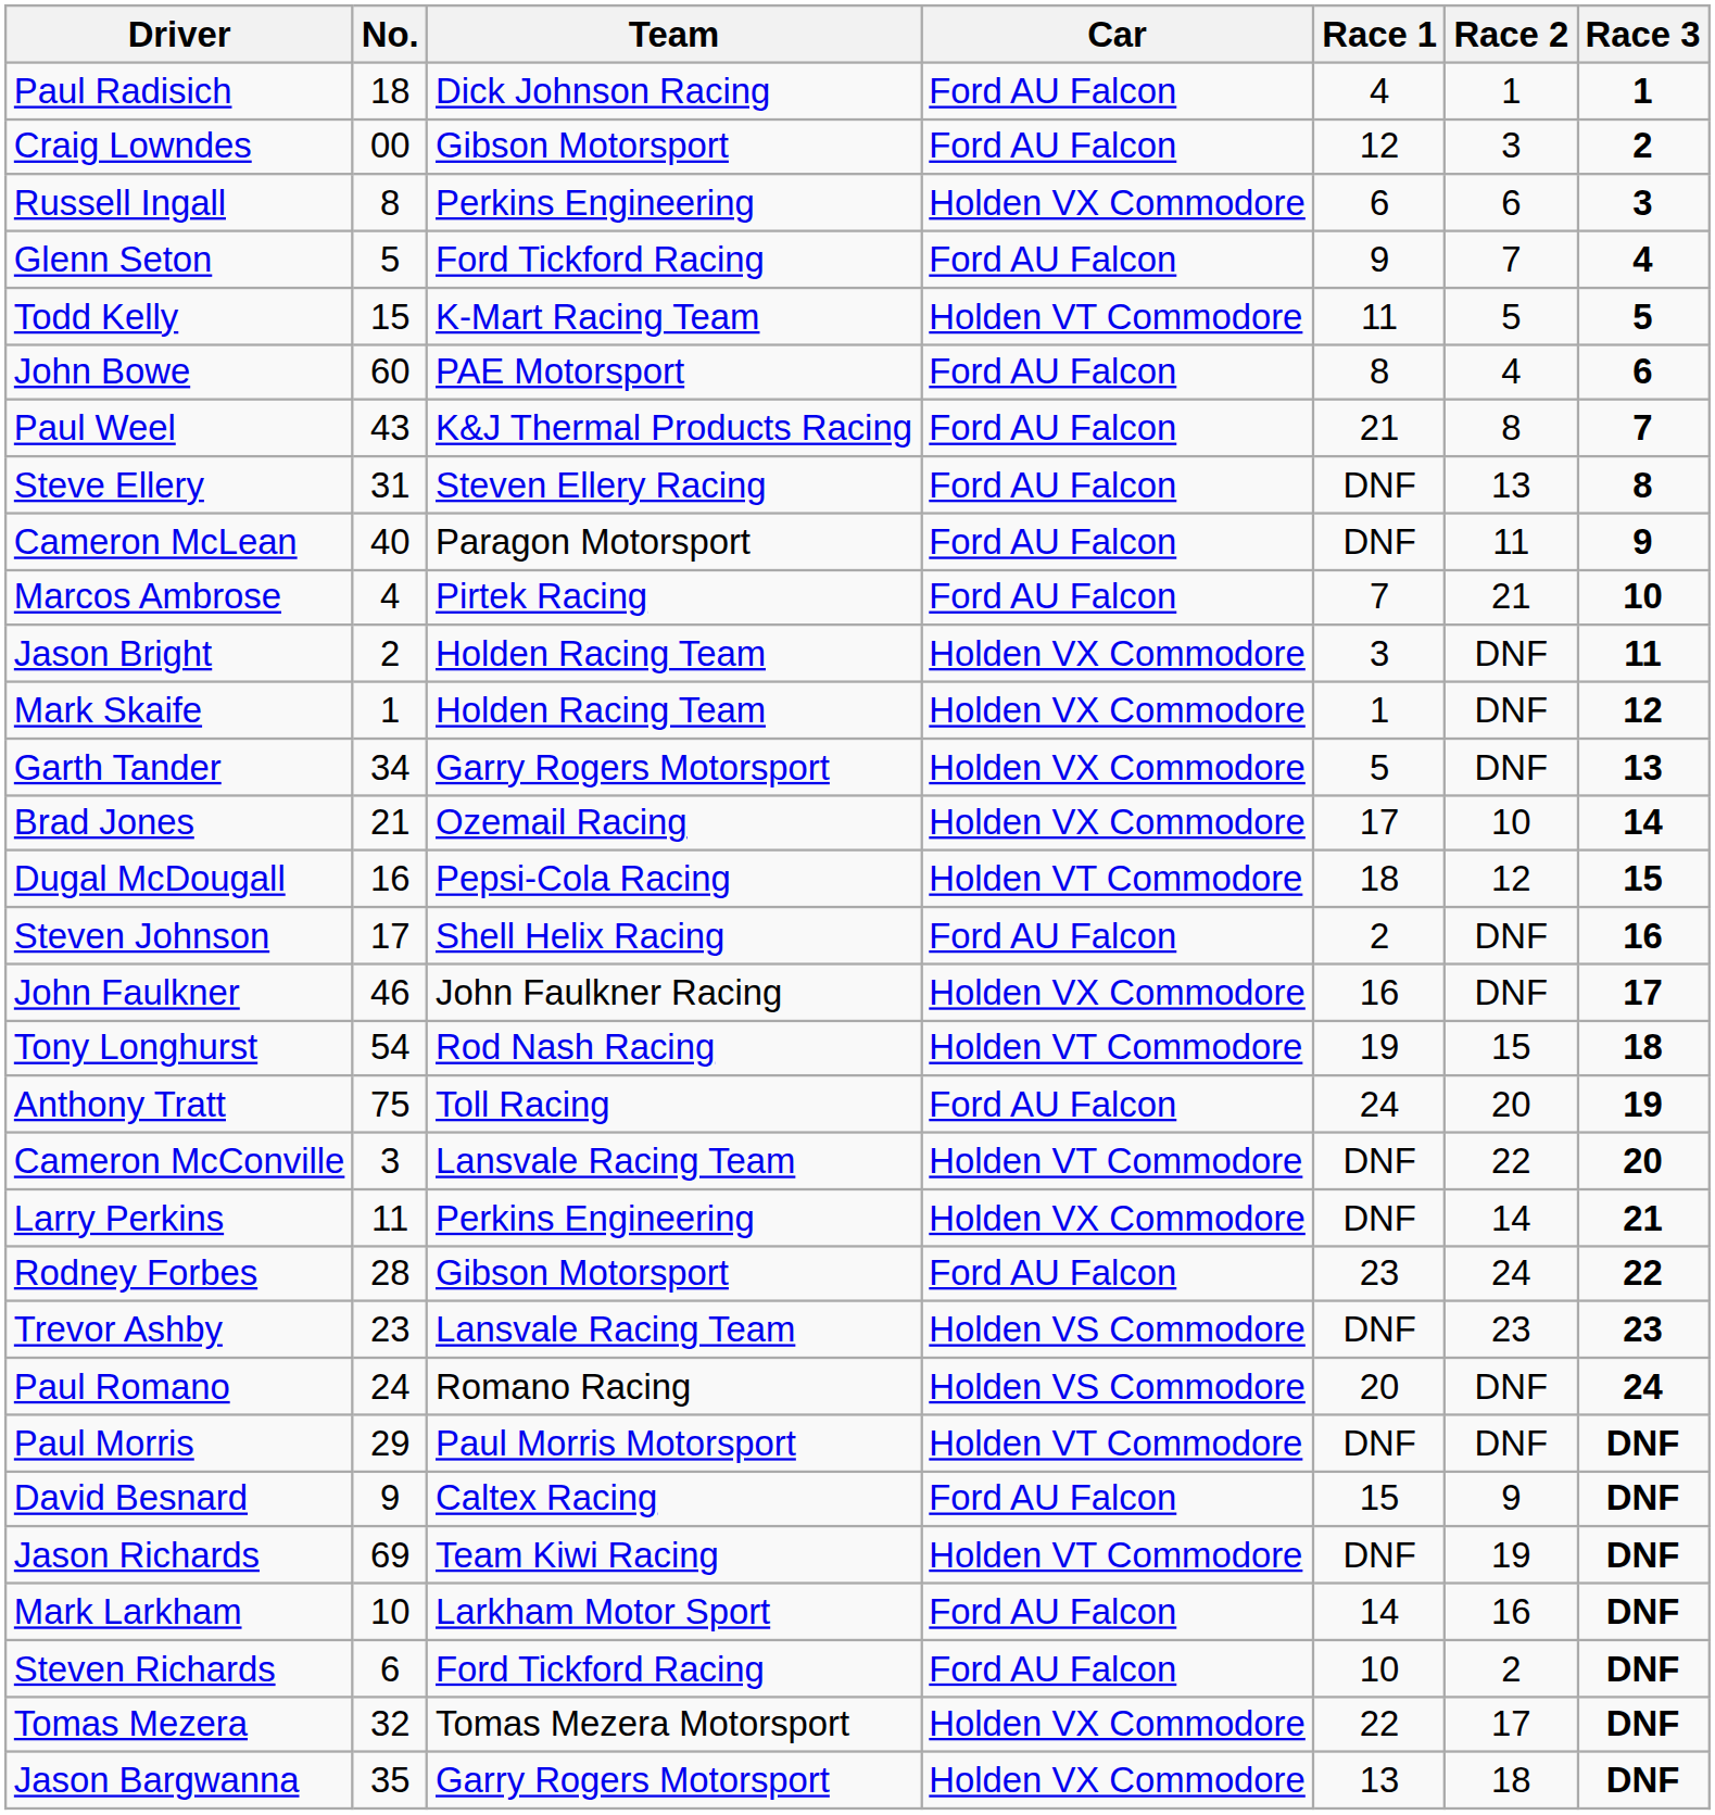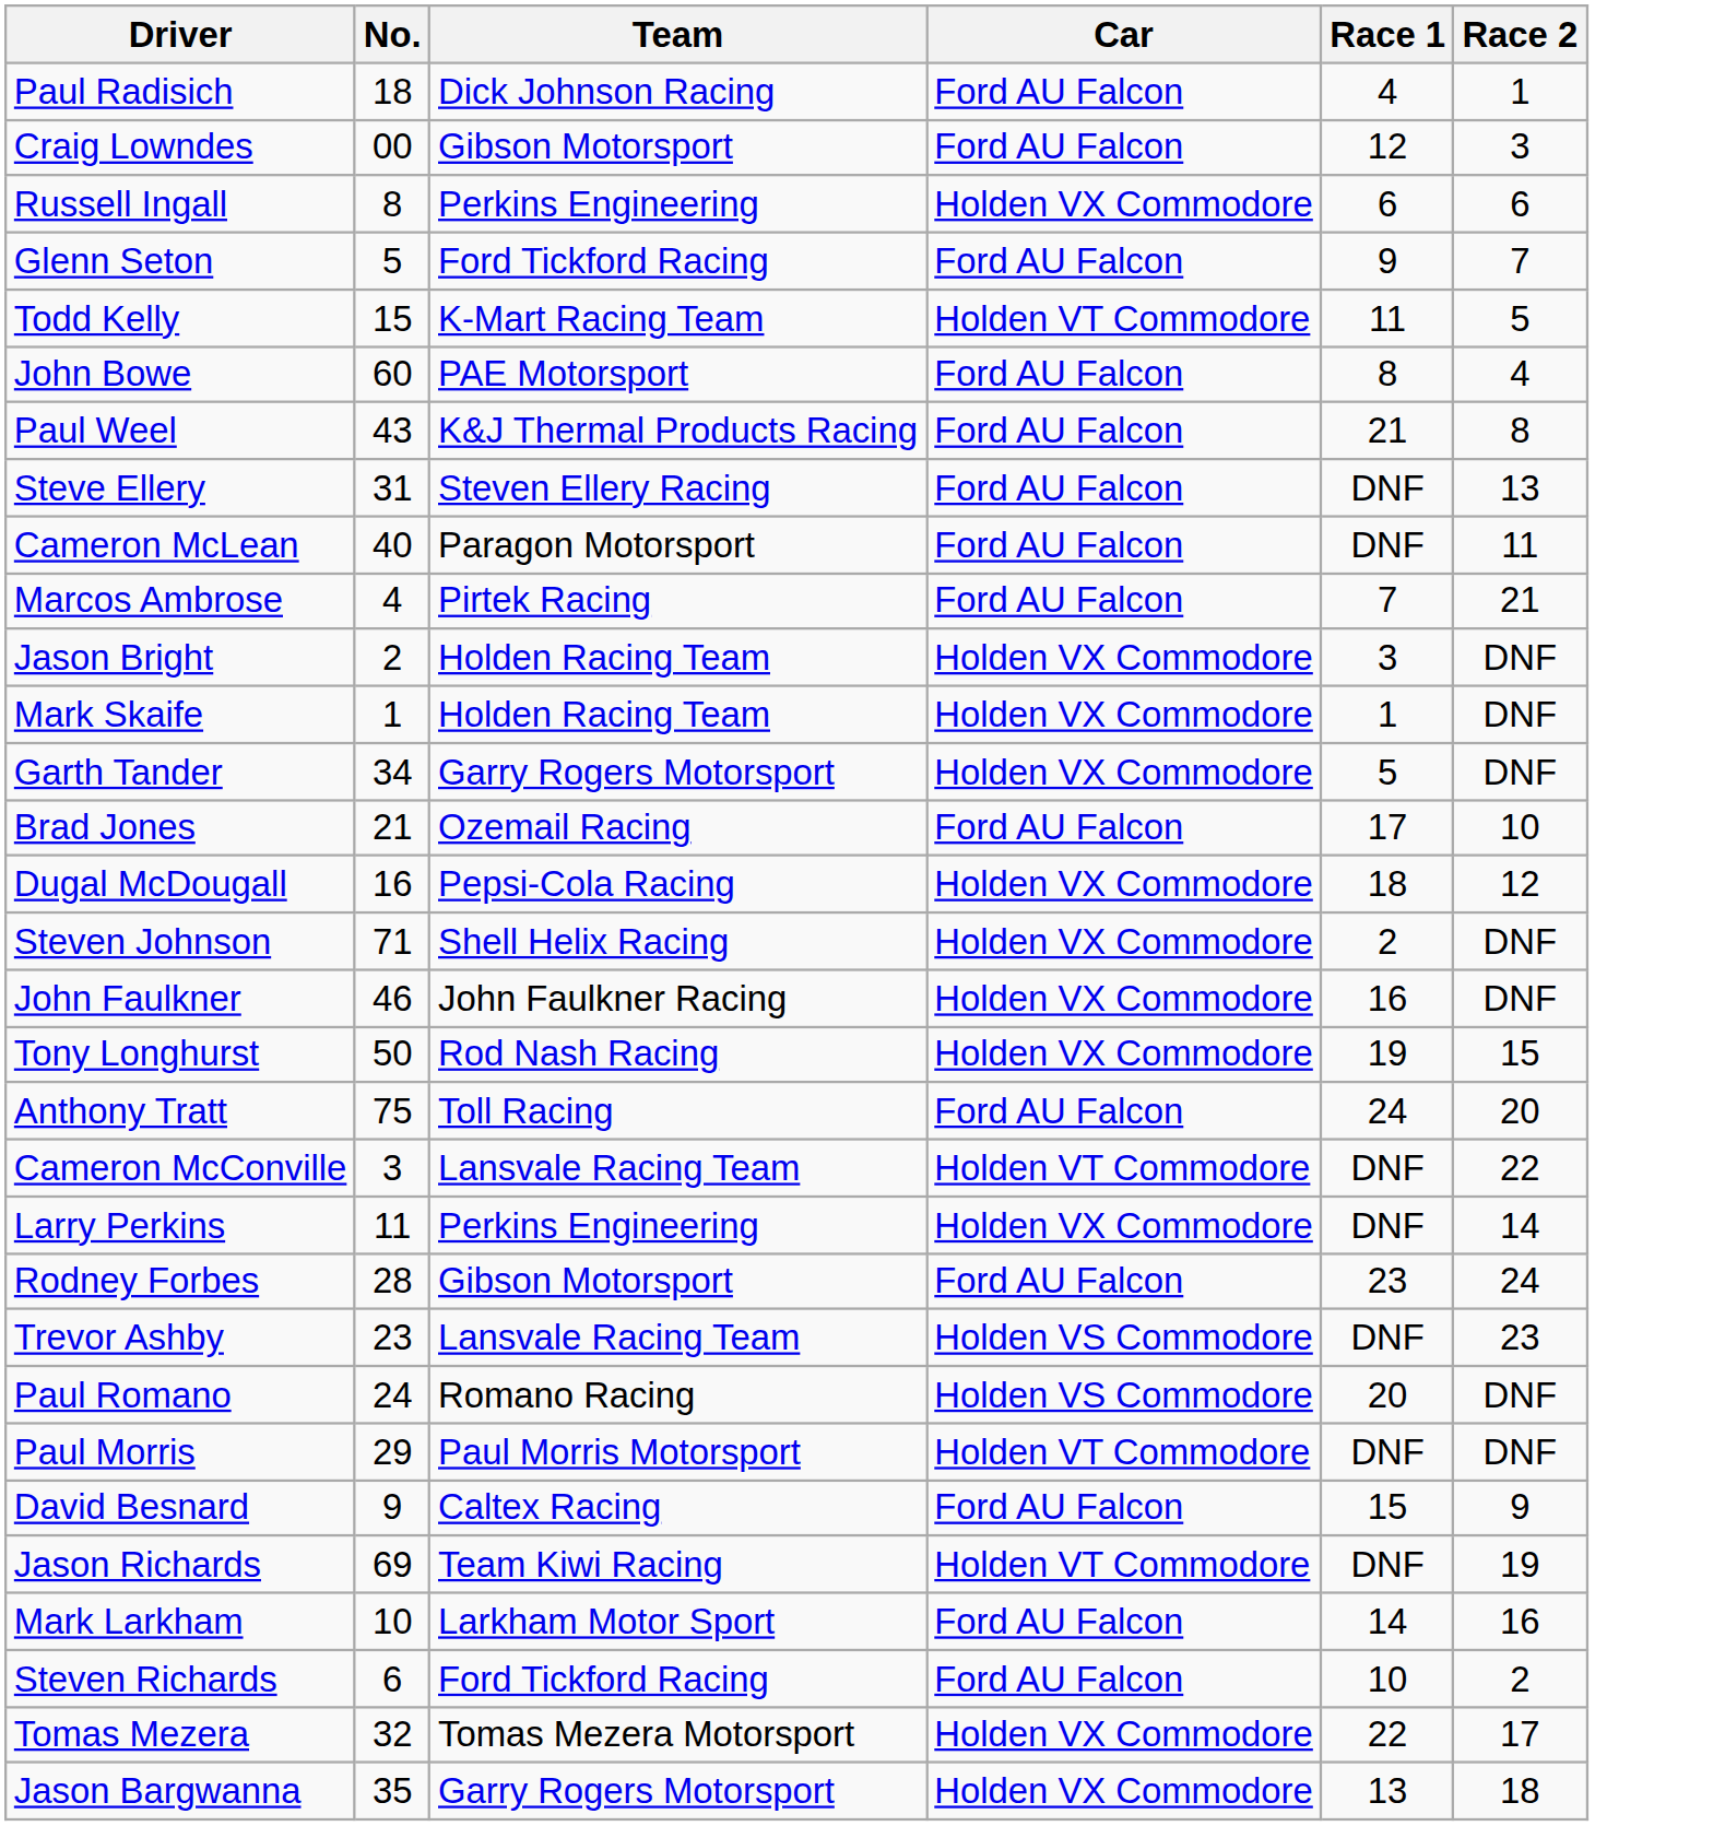- column: Race 3 | 1 | 2 | 3 | 4 | 5 | 6 | 7 | 8 | 9 | 10 | 11 | 12 | 13 | 14 | 15 | 16 | 17 | 18 | 19 | 20 | 21 | 22 | 23 | 24 | DNF | DNF | DNF | DNF | DNF | DNF | DNF
Brad Jones | Car: Holden VX Commodore -> Ford AU Falcon
Dugal McDougall | Car: Holden VT Commodore -> Holden VX Commodore
Steven Johnson | No.: 17 -> 71
Steven Johnson | Car: Ford AU Falcon -> Holden VX Commodore
Tony Longhurst | No.: 54 -> 50
Tony Longhurst | Car: Holden VT Commodore -> Holden VX Commodore
